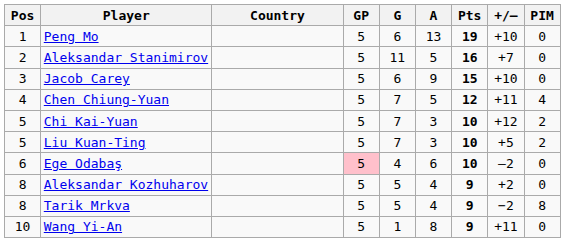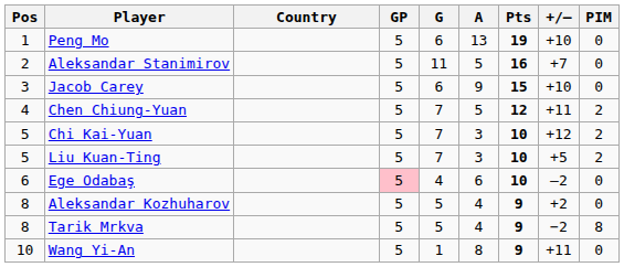Chen Chiung-Yuan | PIM: 4 -> 2
